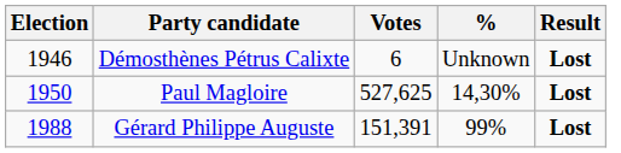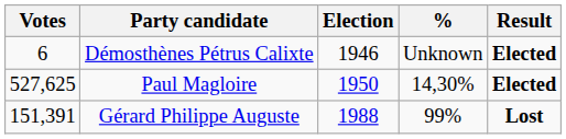columns swapped: Election <-> Votes
Démosthènes Pétrus Calixte | Result: Lost -> Elected
Paul Magloire | Result: Lost -> Elected
